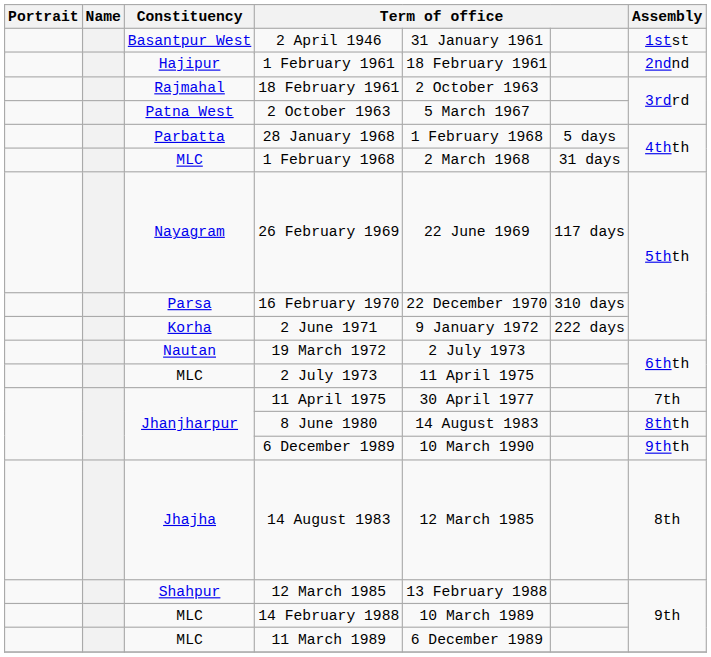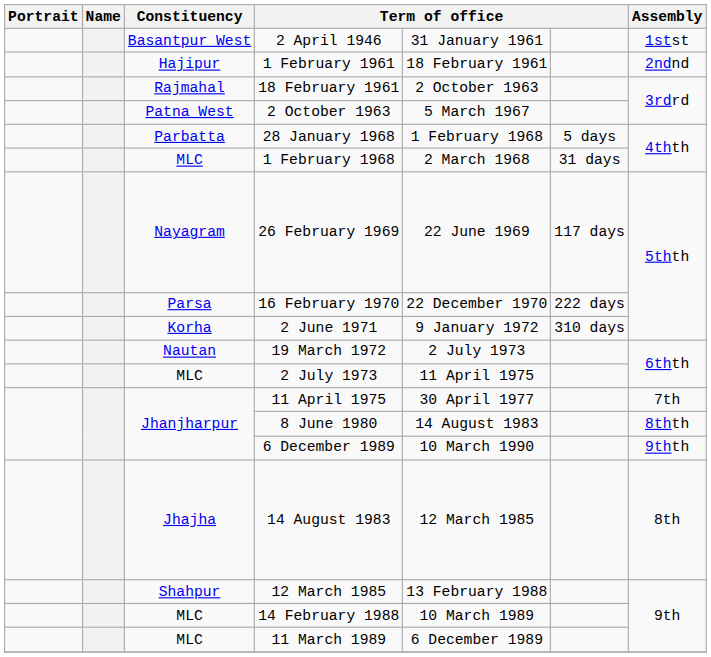16 February 1970 | column 6: 310 days -> 222 days
2 June 1971 | column 6: 222 days -> 310 days
